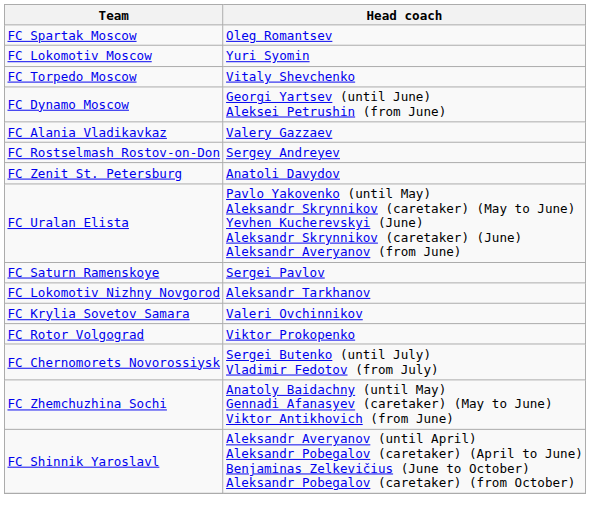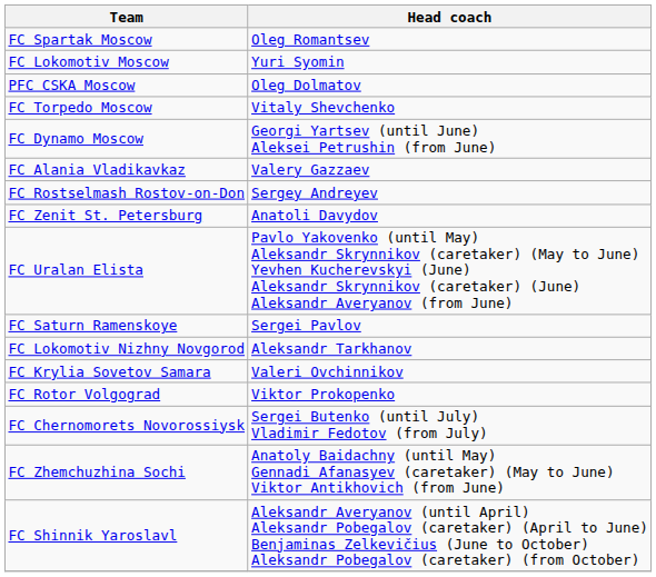+ row: PFC CSKA Moscow | Oleg Dolmatov
